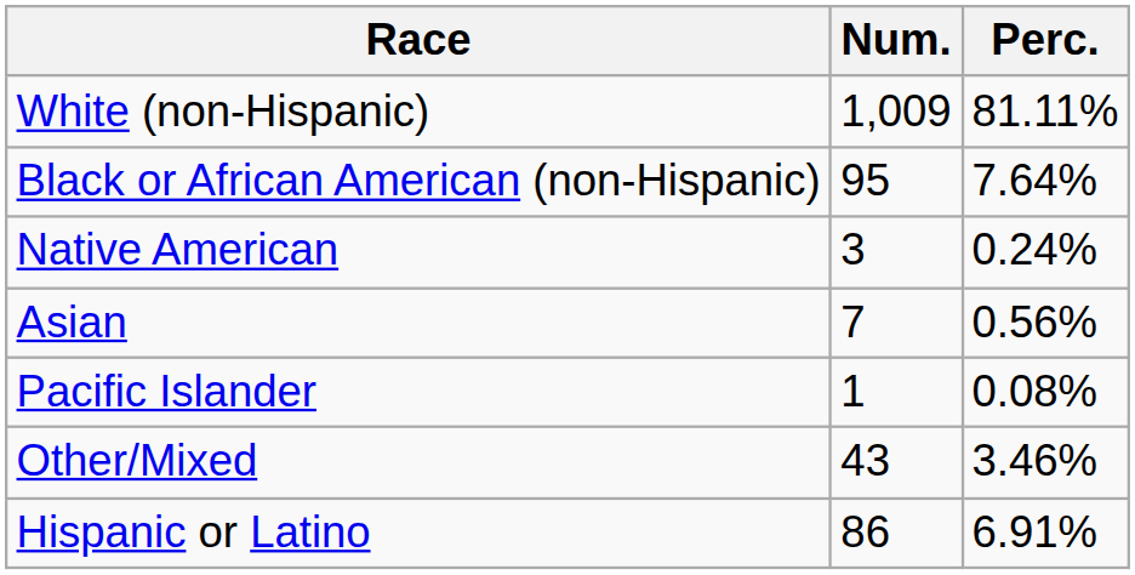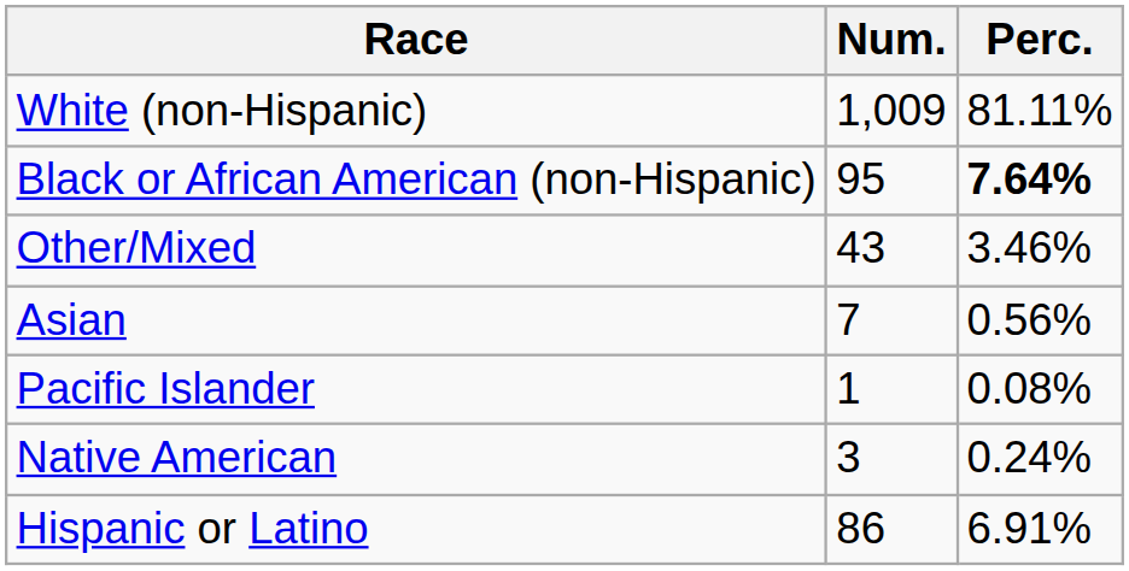Black or African American (non-Hispanic) | Perc.: normal -> bold
rows swapped: Native American <-> Other/Mixed
